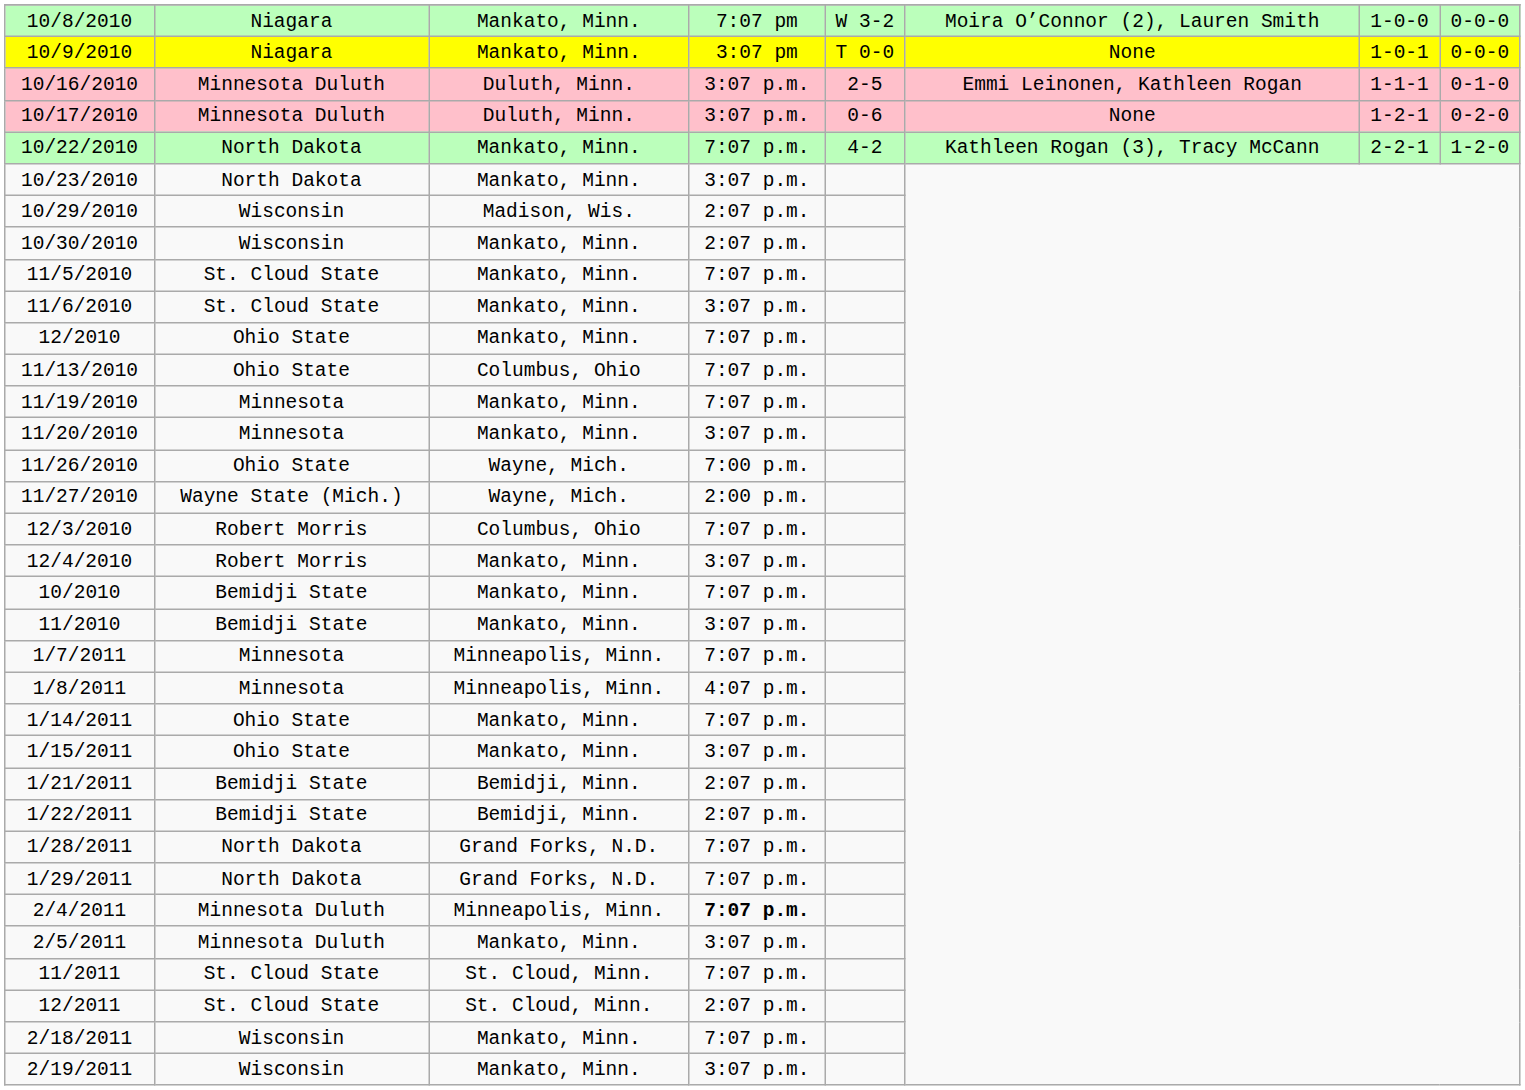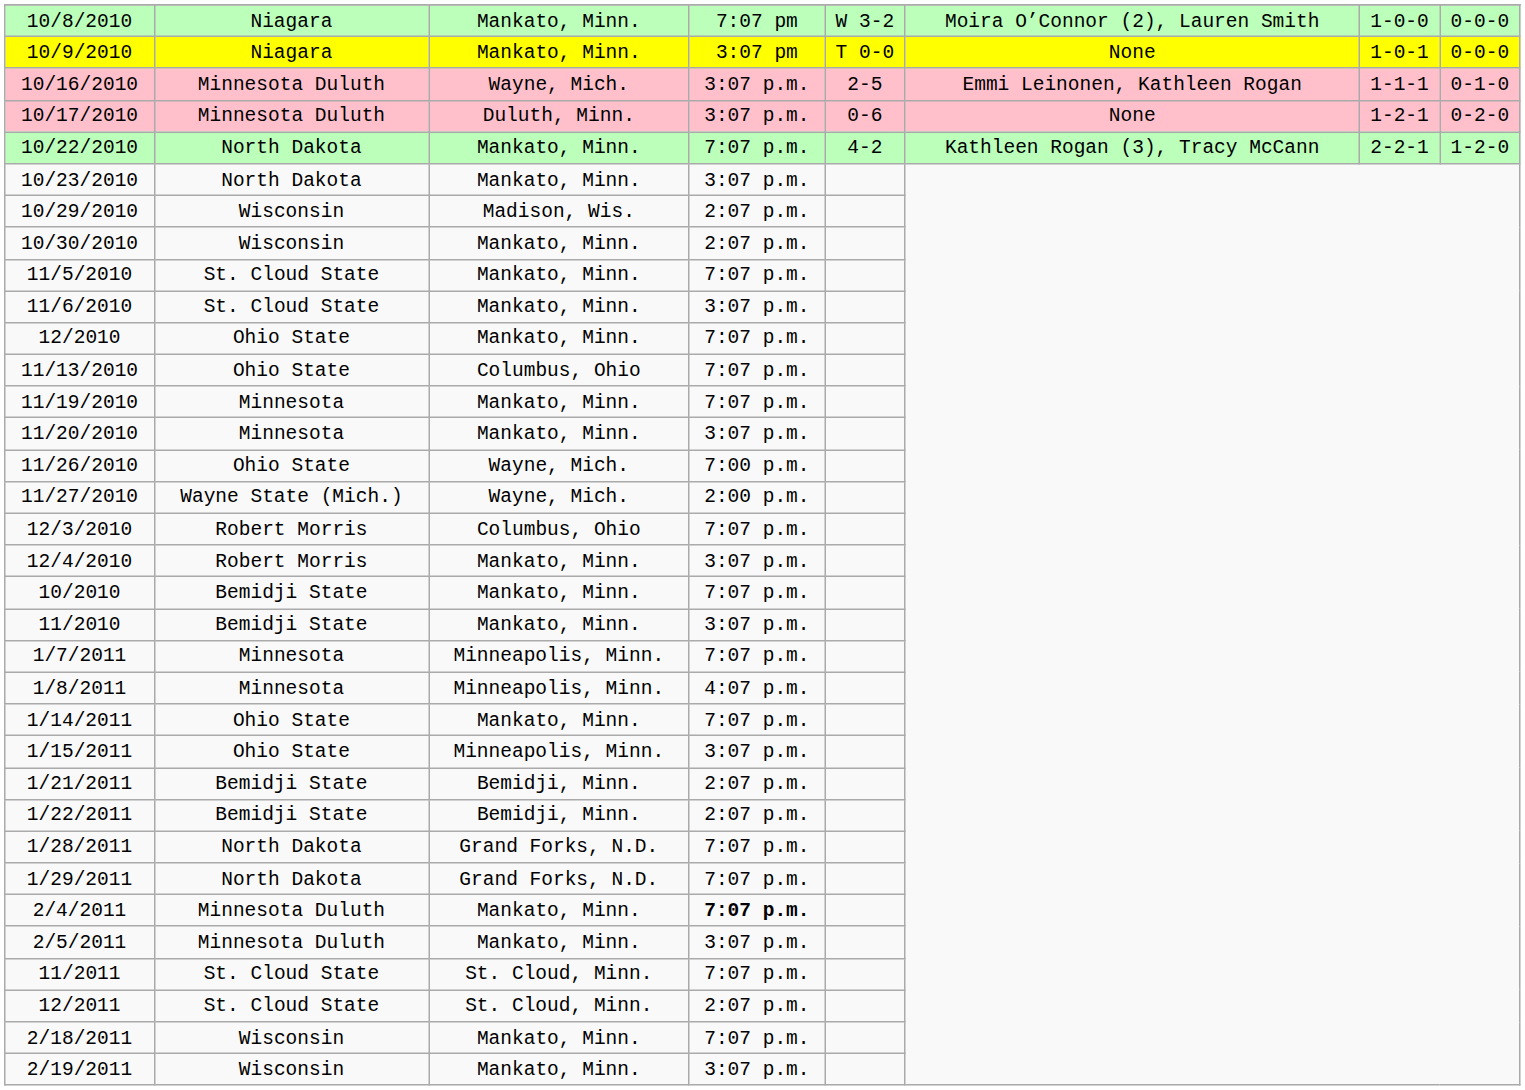10/16/2010 | column 3: Duluth, Minn. -> Wayne, Mich.
1/15/2011 | column 3: Mankato, Minn. -> Minneapolis, Minn.
2/4/2011 | column 3: Minneapolis, Minn. -> Mankato, Minn.
